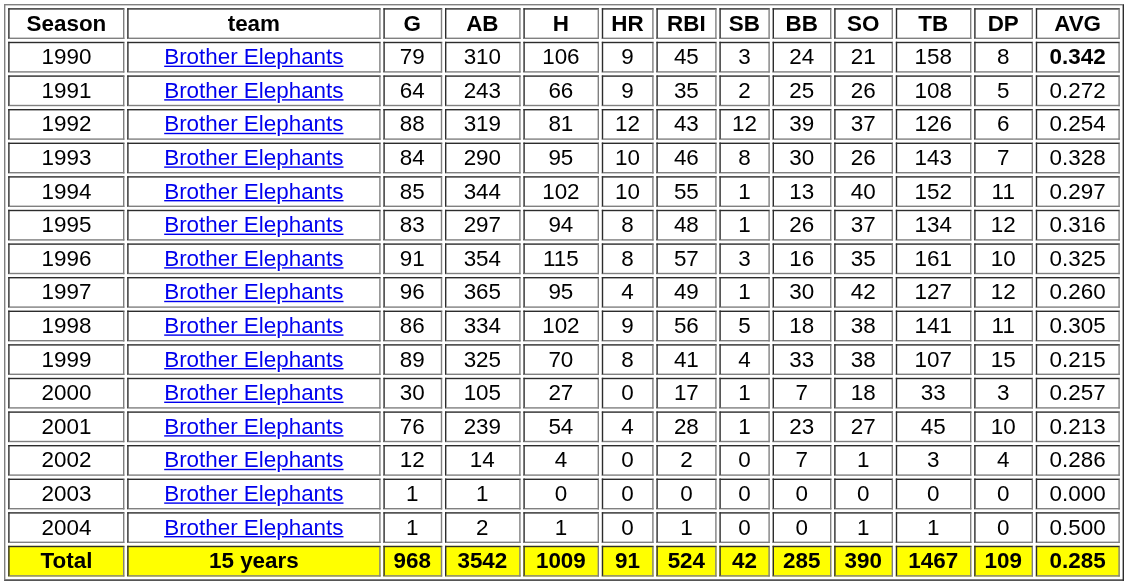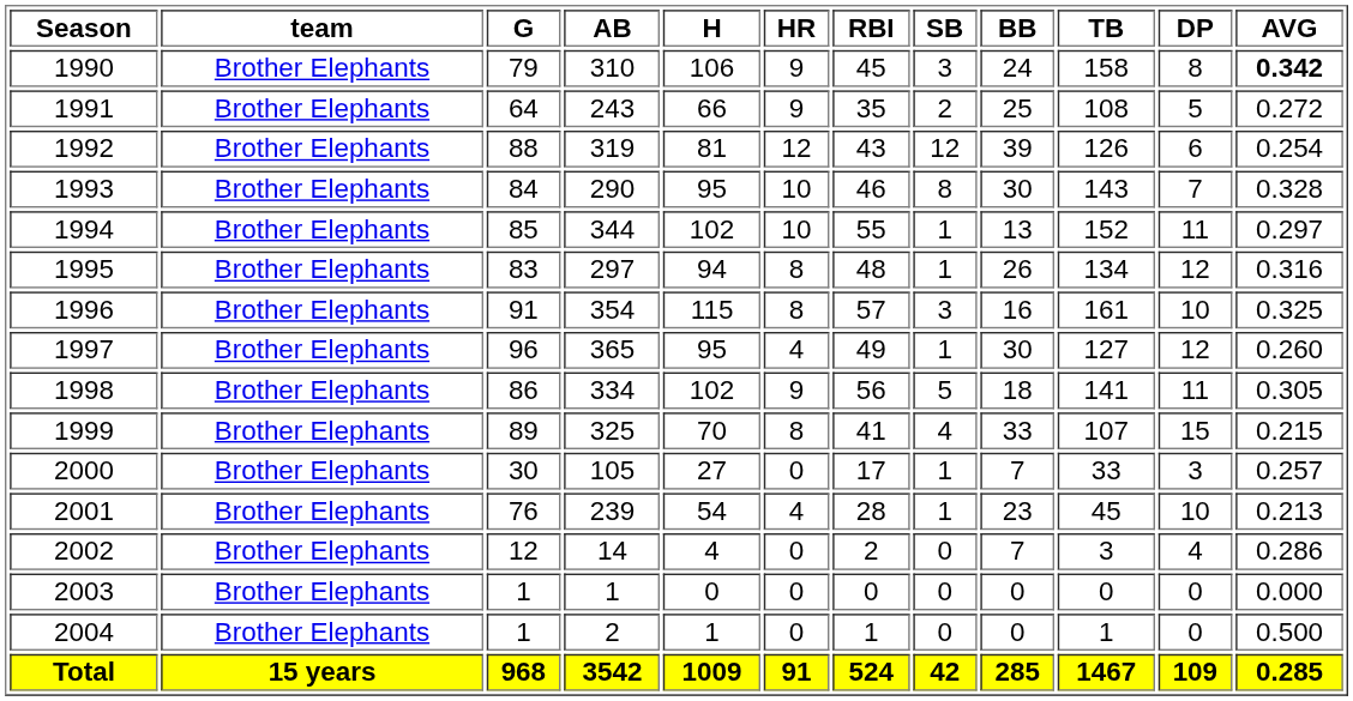- column: SO | 21 | 26 | 37 | 26 | 40 | 37 | 35 | 42 | 38 | 38 | 18 | 27 | 1 | 0 | 1 | 390
